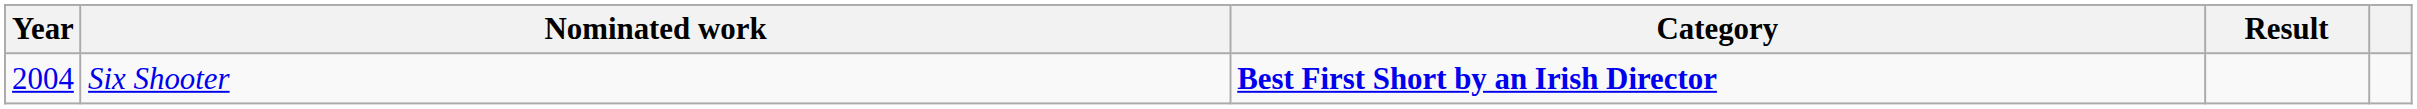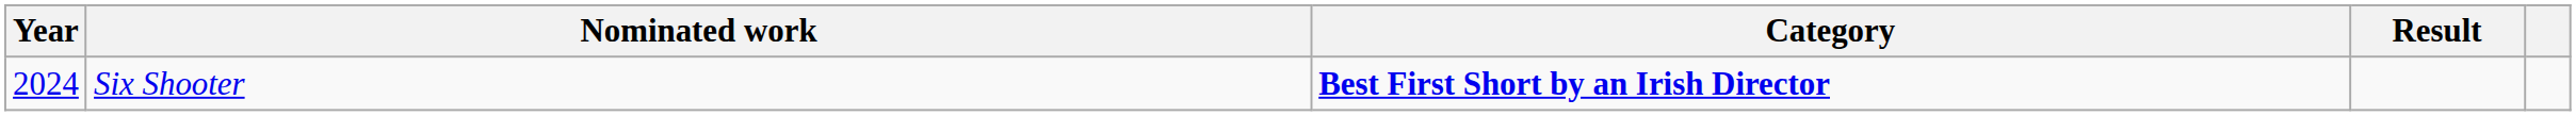Six Shooter | Year: 2004 -> 2024
